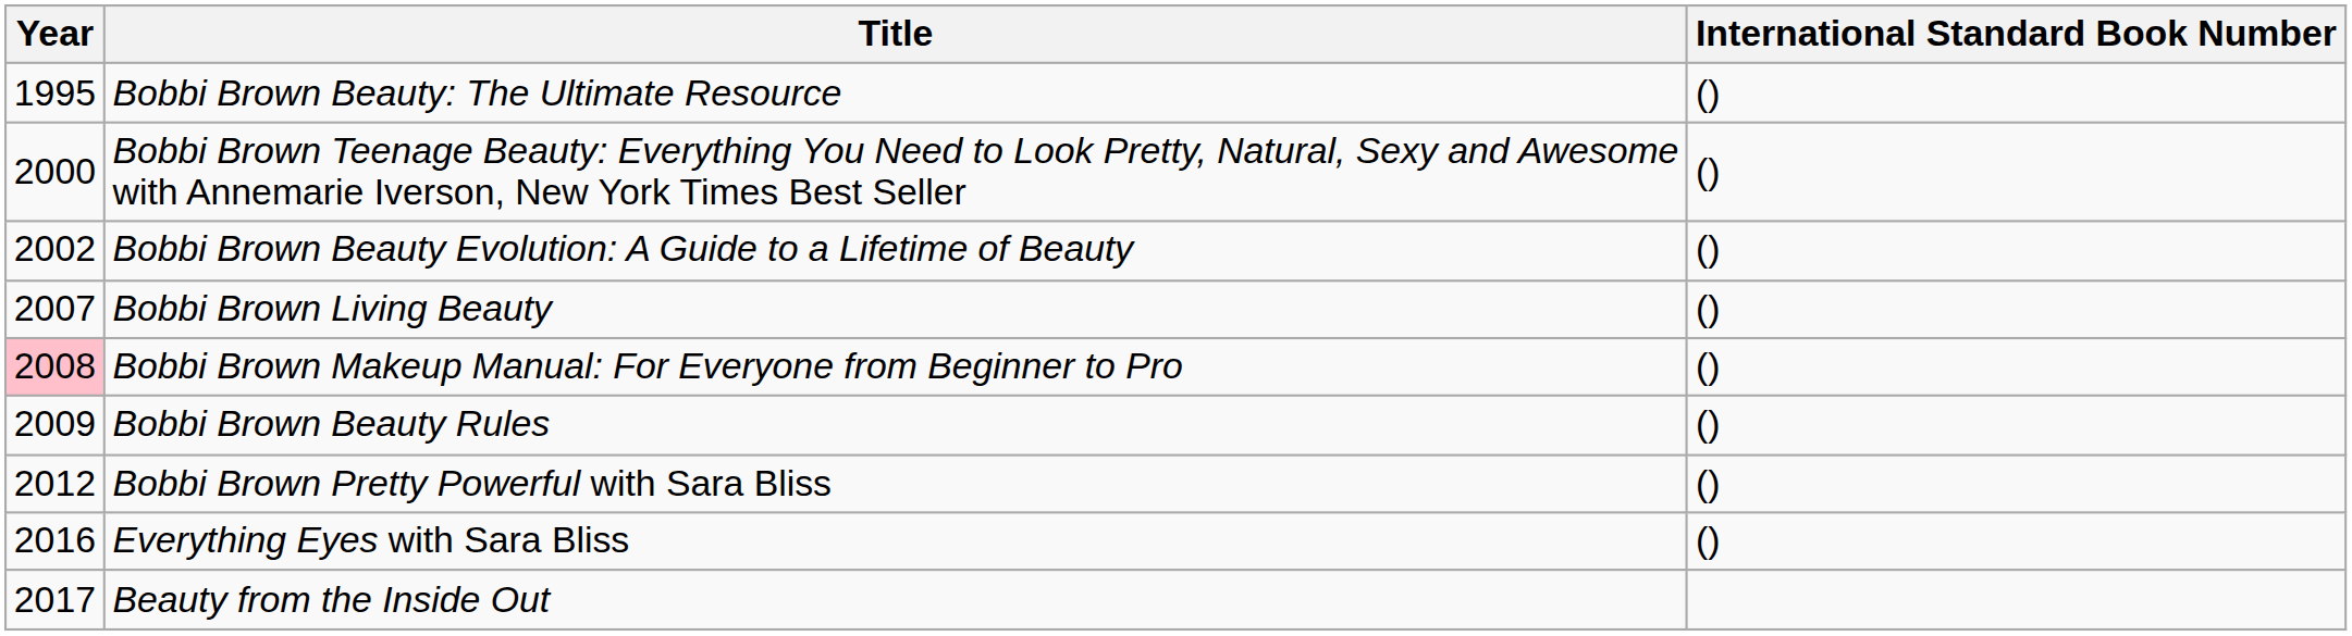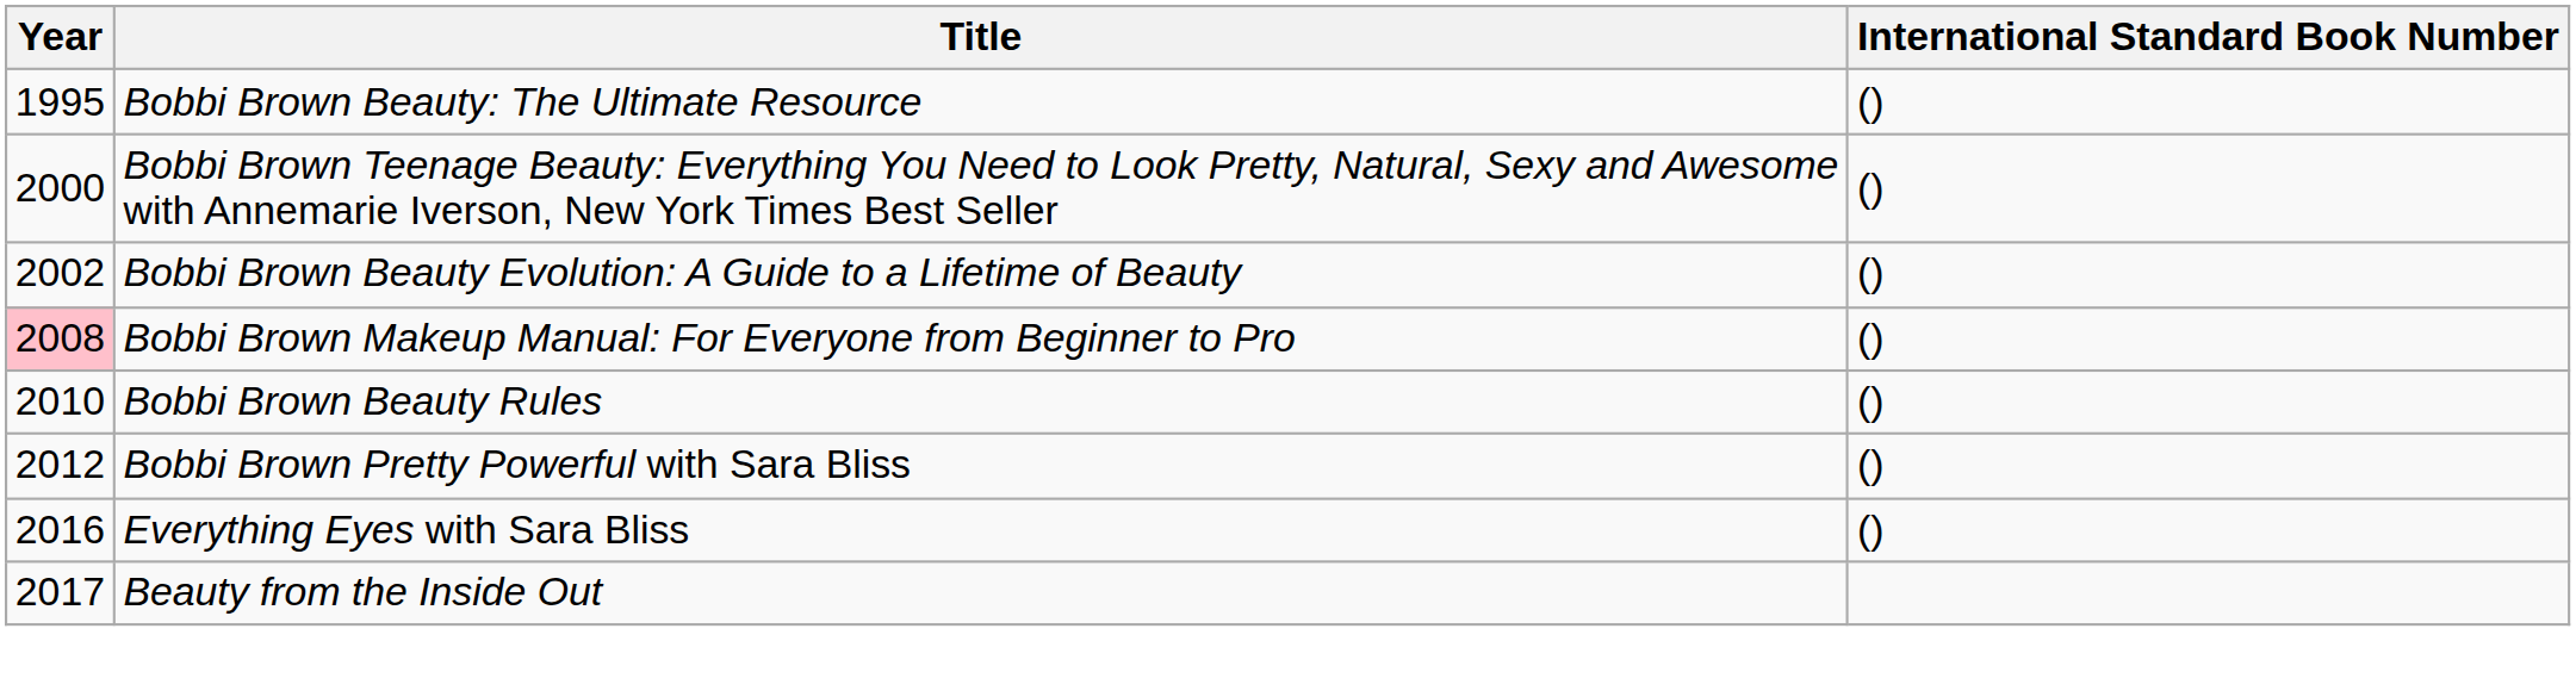- row: 2007 | Bobbi Brown Living Beauty | ()
Bobbi Brown Beauty Rules | Year: 2009 -> 2010
